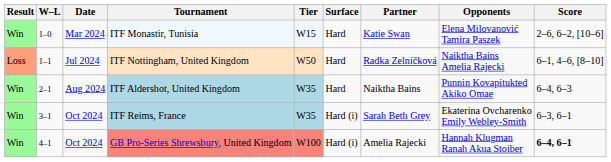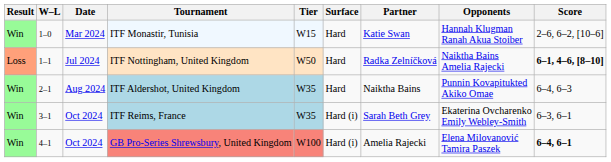ITF Monastir, Tunisia | Opponents: Elena Milovanović Tamira Paszek -> Hannah Klugman Ranah Akua Stoiber
ITF Nottingham, United Kingdom | Score: normal -> bold
GB Pro-Series Shrewsbury, United Kingdom | Opponents: Hannah Klugman Ranah Akua Stoiber -> Elena Milovanović Tamira Paszek
